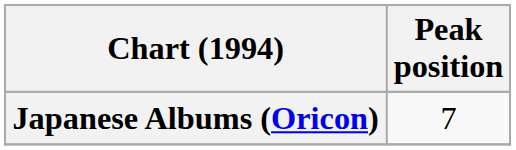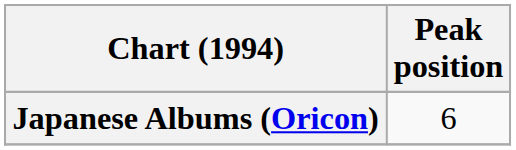Japanese Albums (Oricon) | Peak position: 7 -> 6
